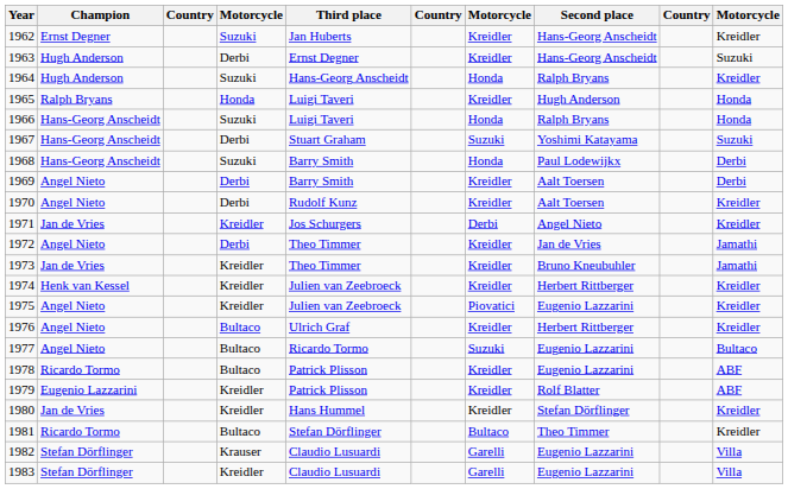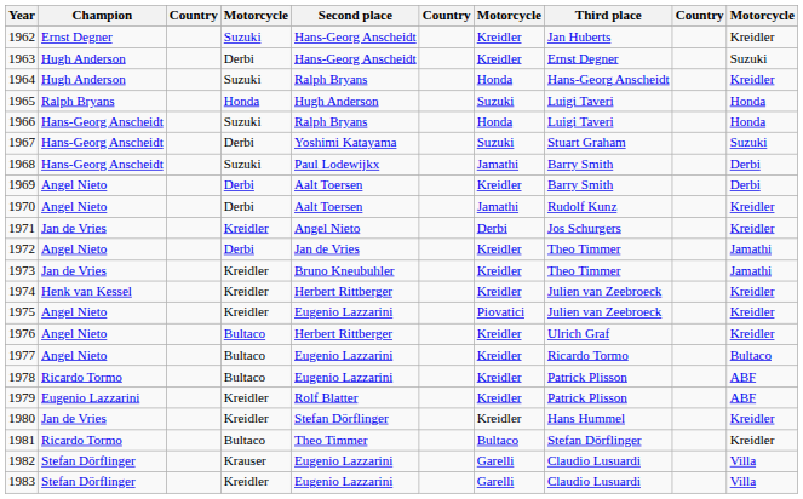columns swapped: Second place <-> Third place
1965 | column 7: Kreidler -> Suzuki
1968 | column 7: Honda -> Jamathi
1970 | column 7: Kreidler -> Jamathi
1977 | column 7: Suzuki -> Kreidler
